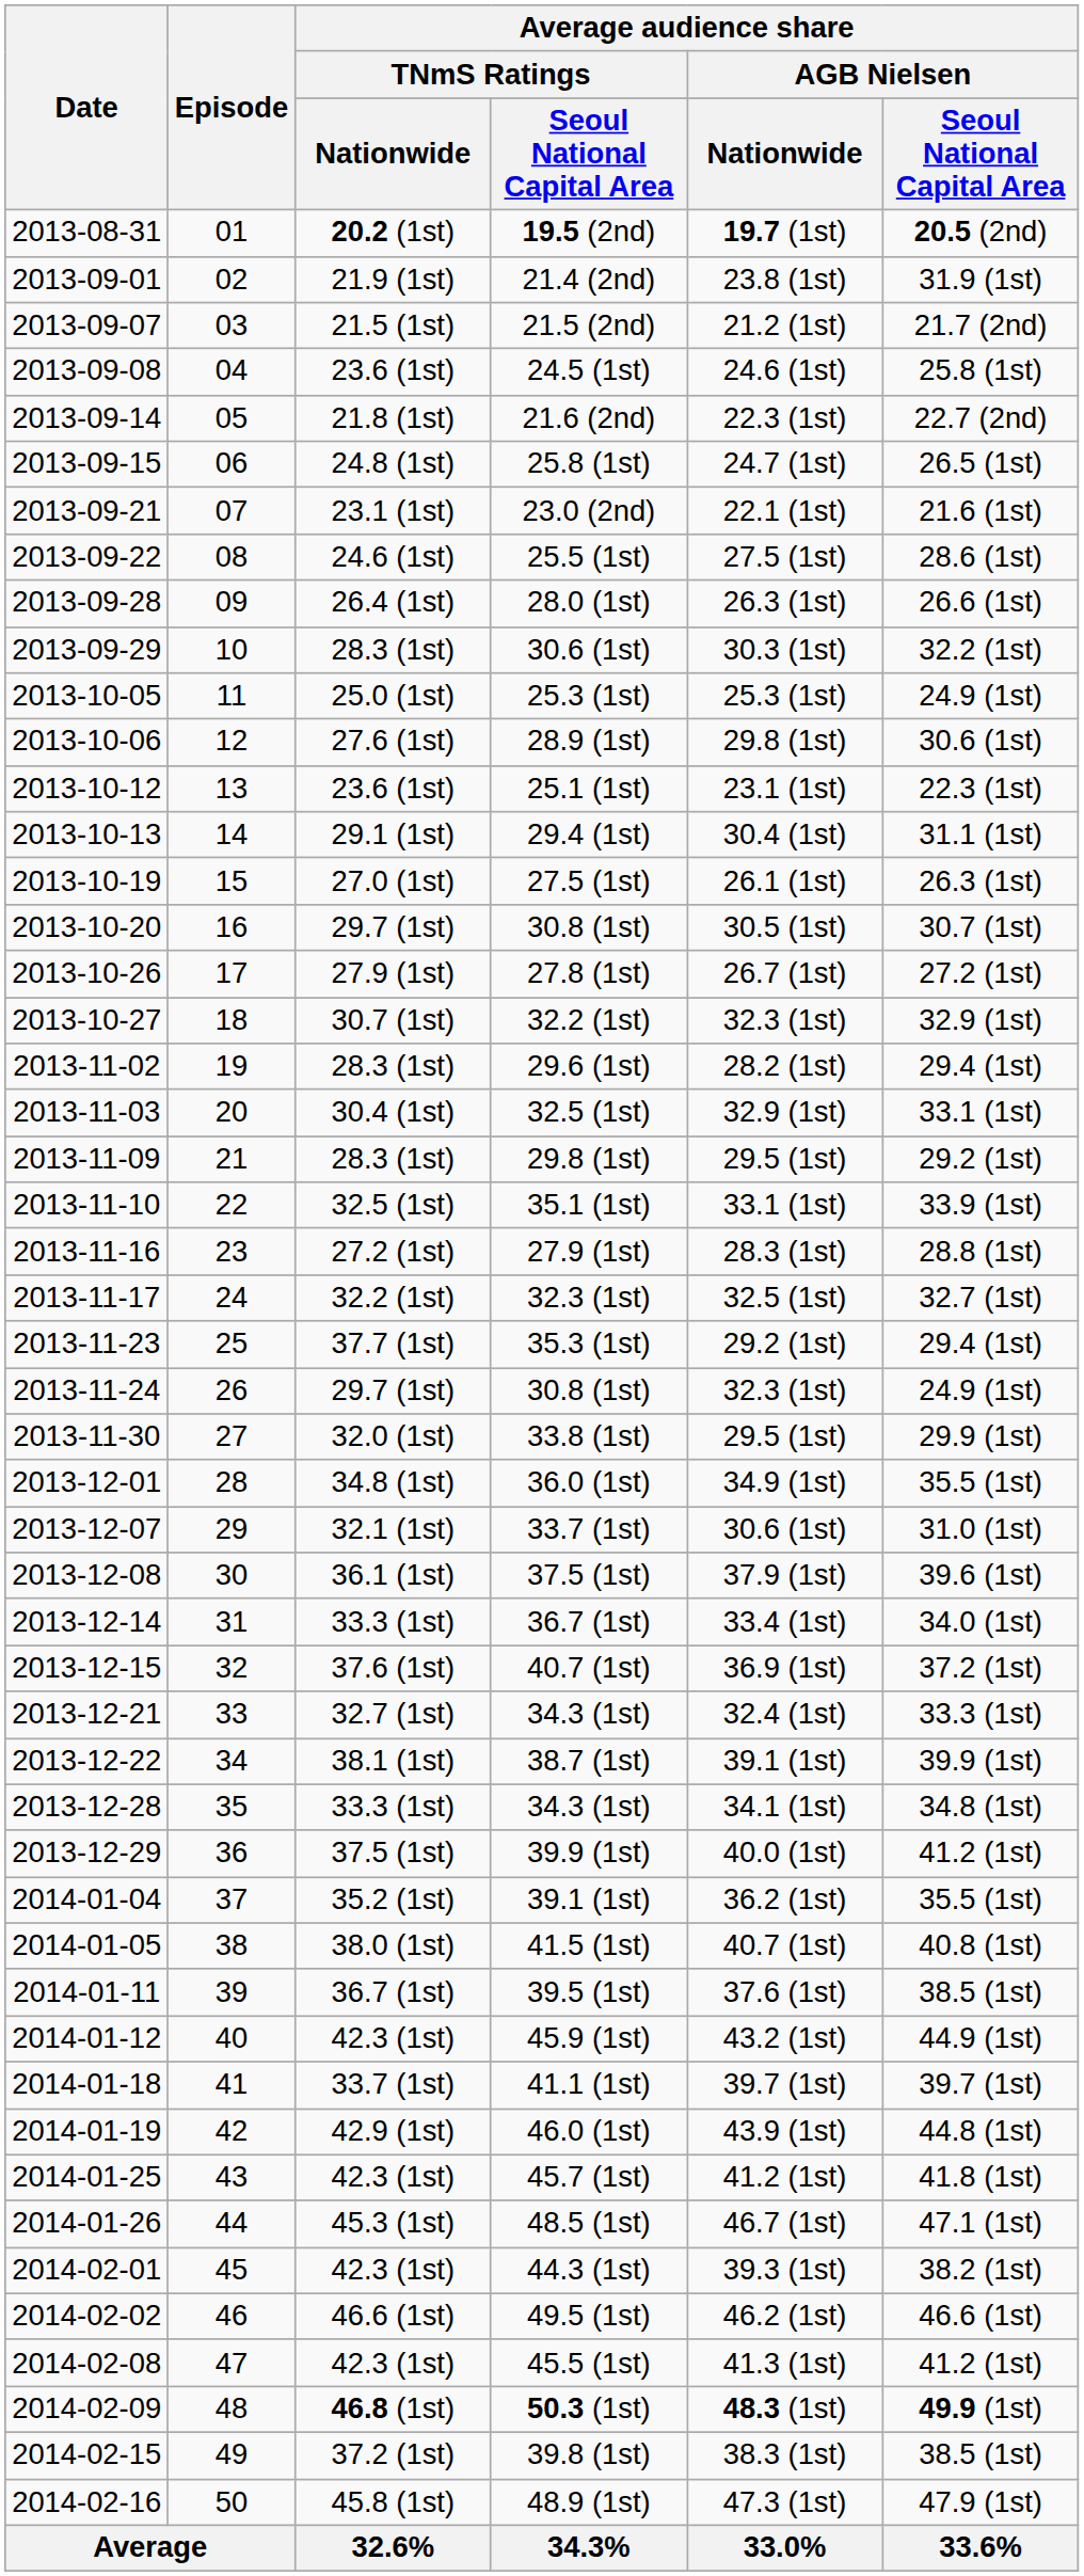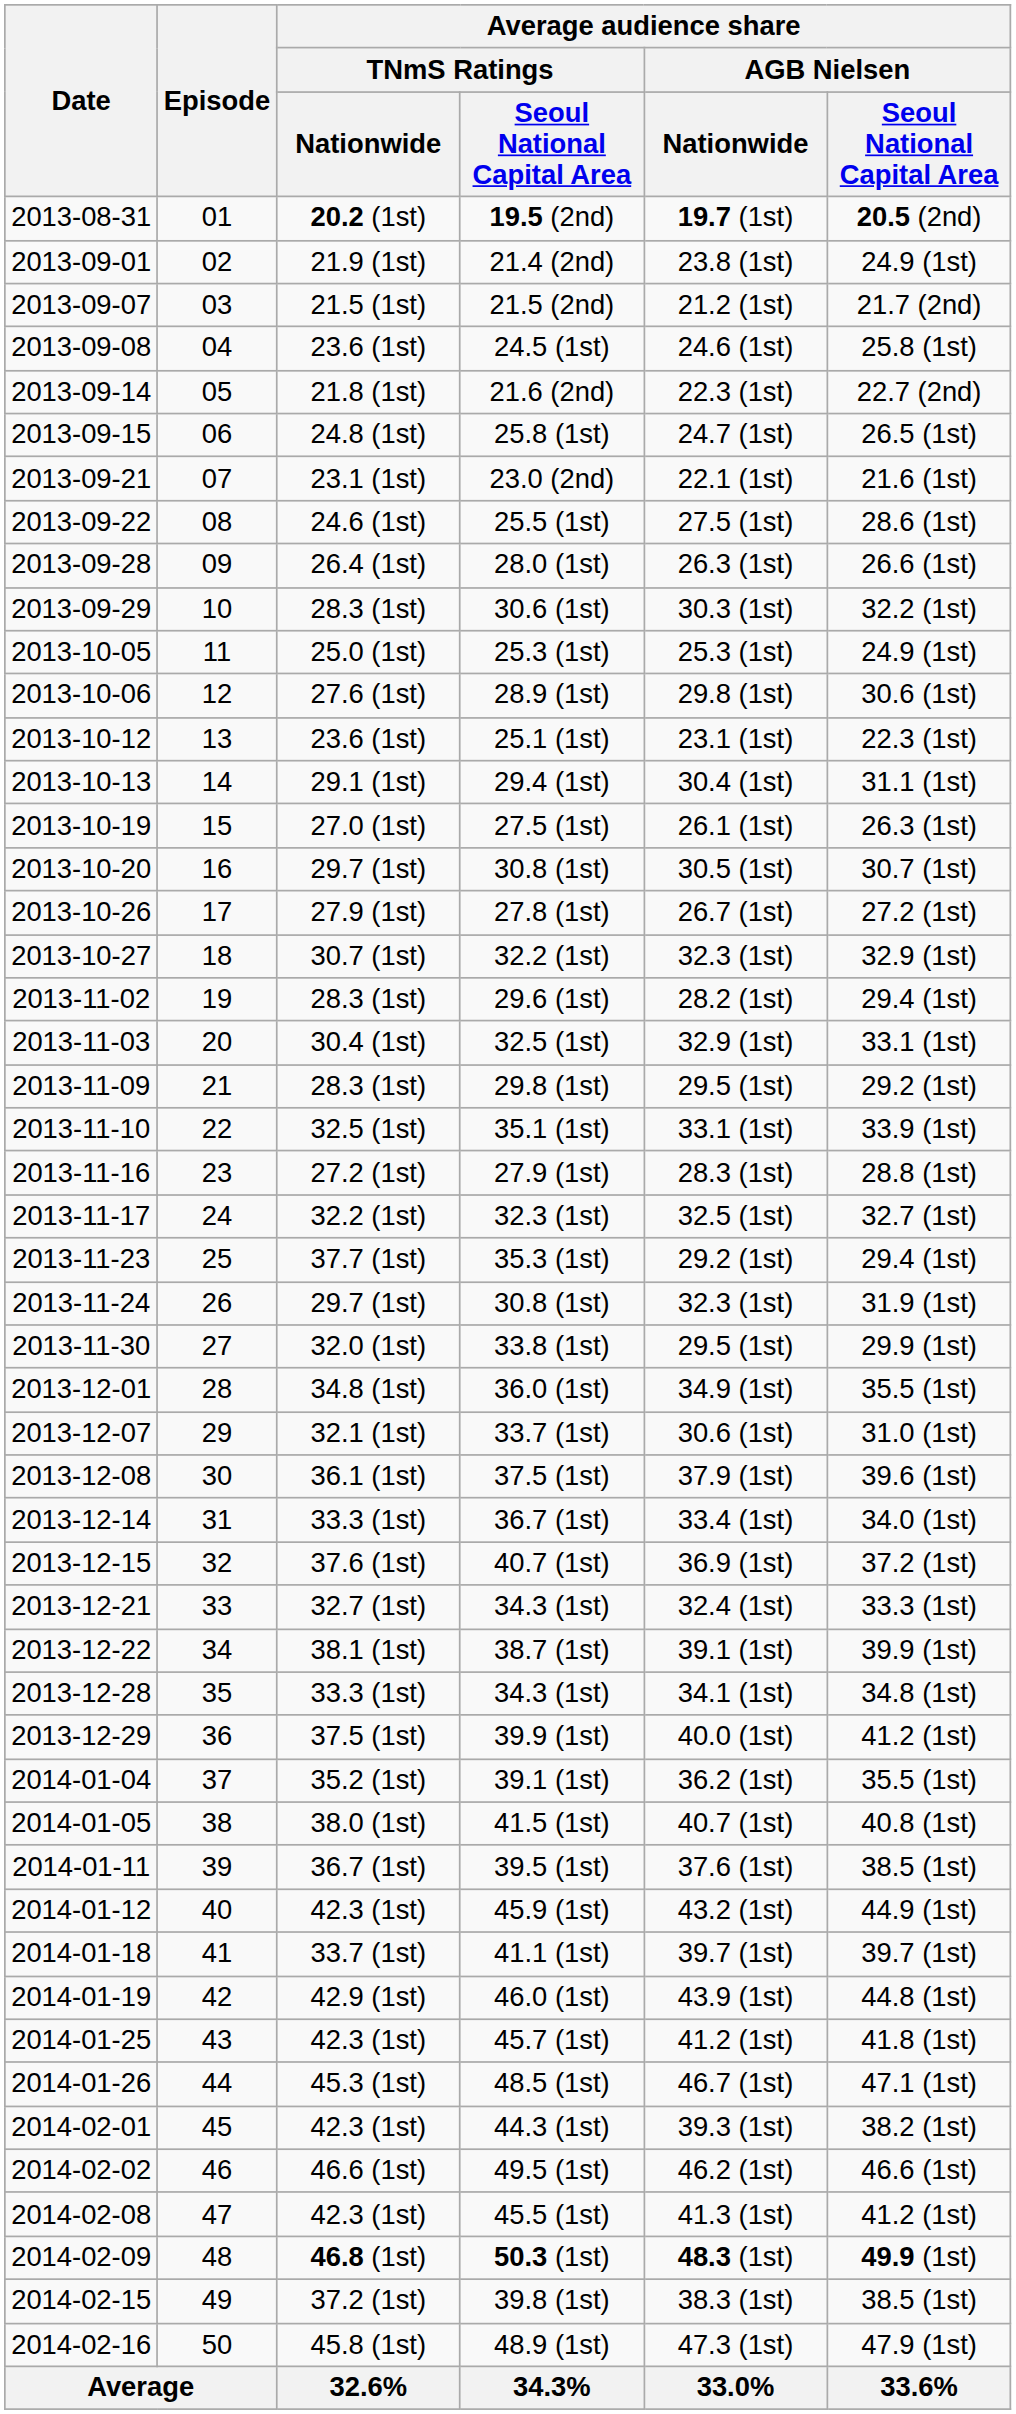21.4 (2nd) | column 6: 31.9 (1st) -> 24.9 (1st)
2013-11-24 / 30.8 (1st) | column 6: 24.9 (1st) -> 31.9 (1st)
